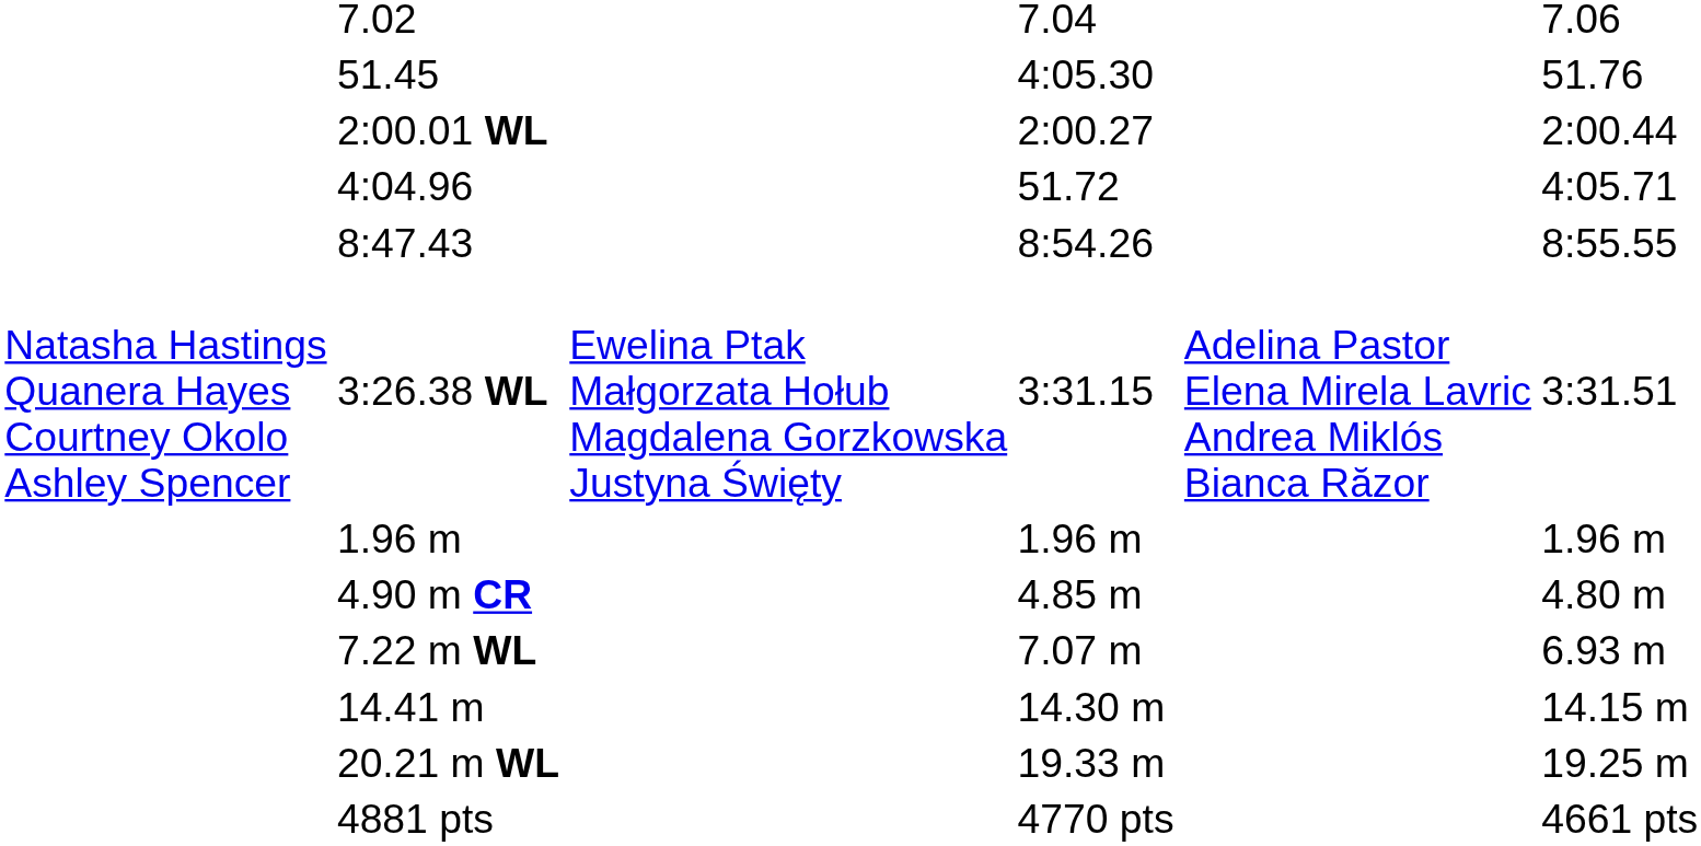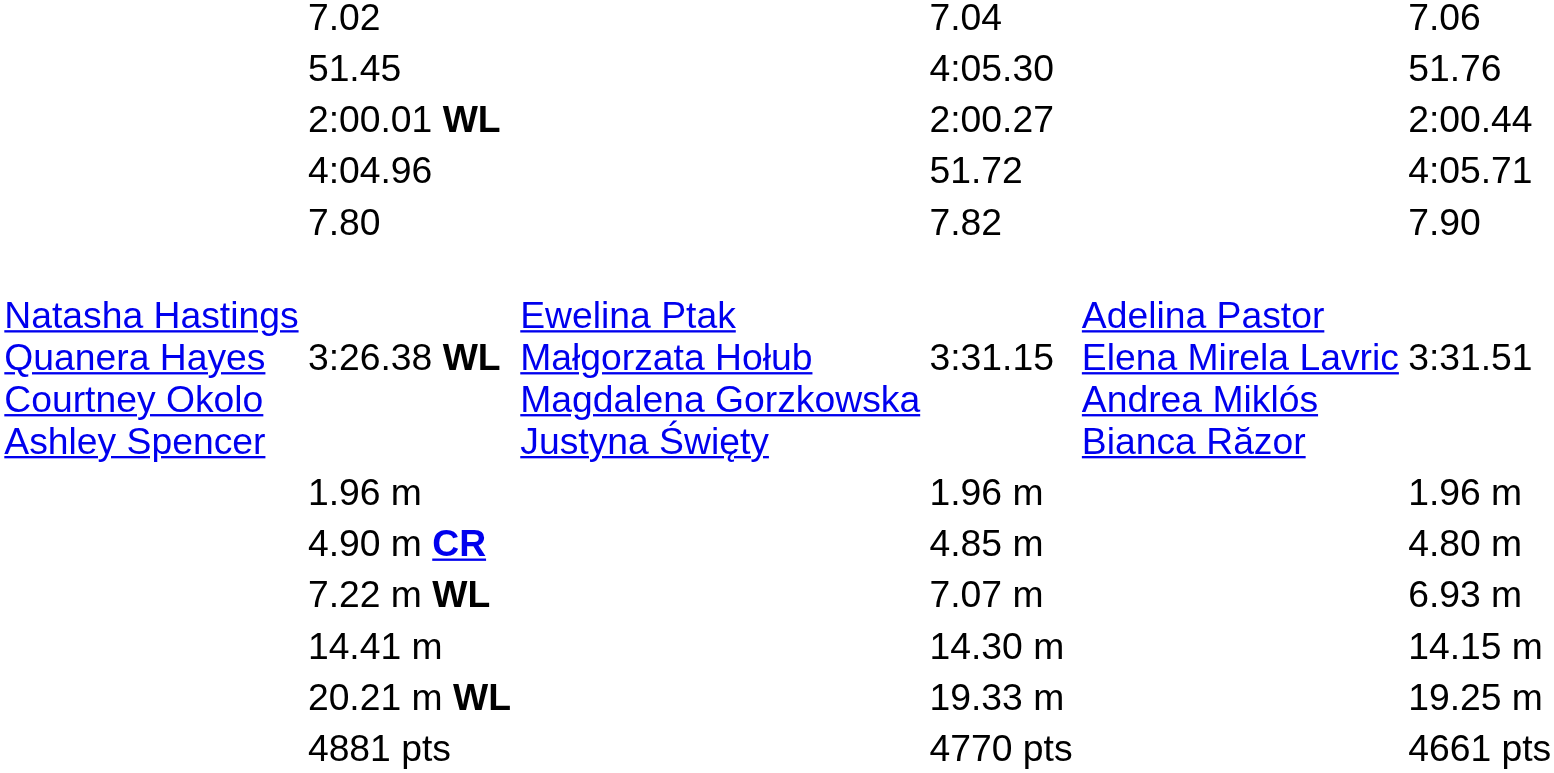- row: 8:47.43 | 8:54.26 | 8:55.55
+ row: 7.80 | 7.82 | 7.90
